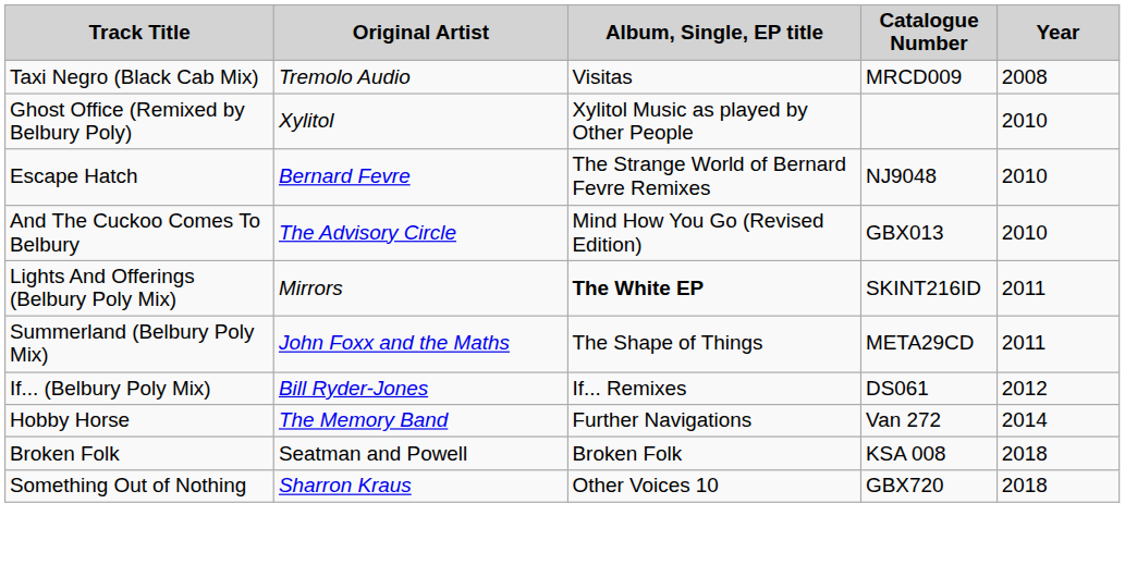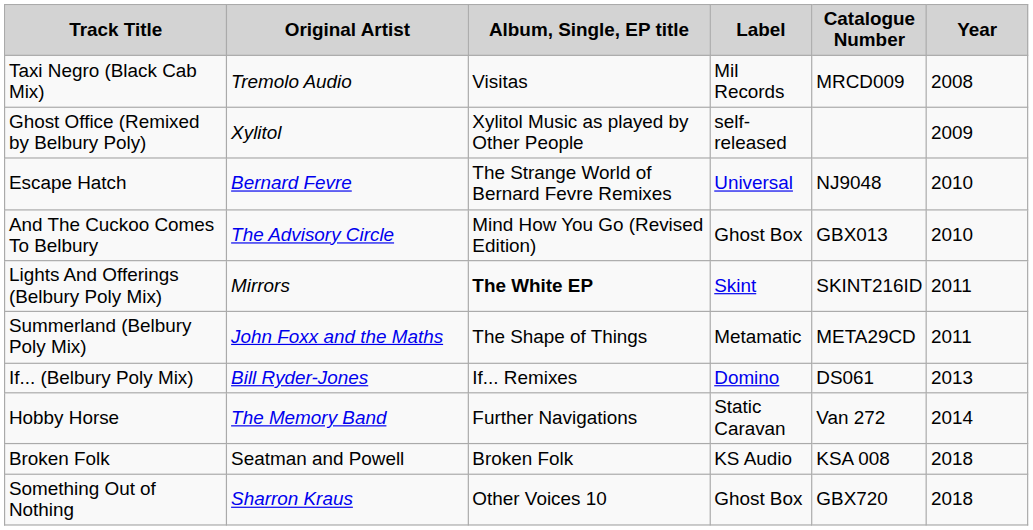+ column: Label | Mil Records | self-released | Universal | Ghost Box | Skint | Metamatic | Domino | Static Caravan | KS Audio | Ghost Box
Ghost Office (Remixed by Belbury Poly) | Year: 2010 -> 2009
If... (Belbury Poly Mix) | Year: 2012 -> 2013
